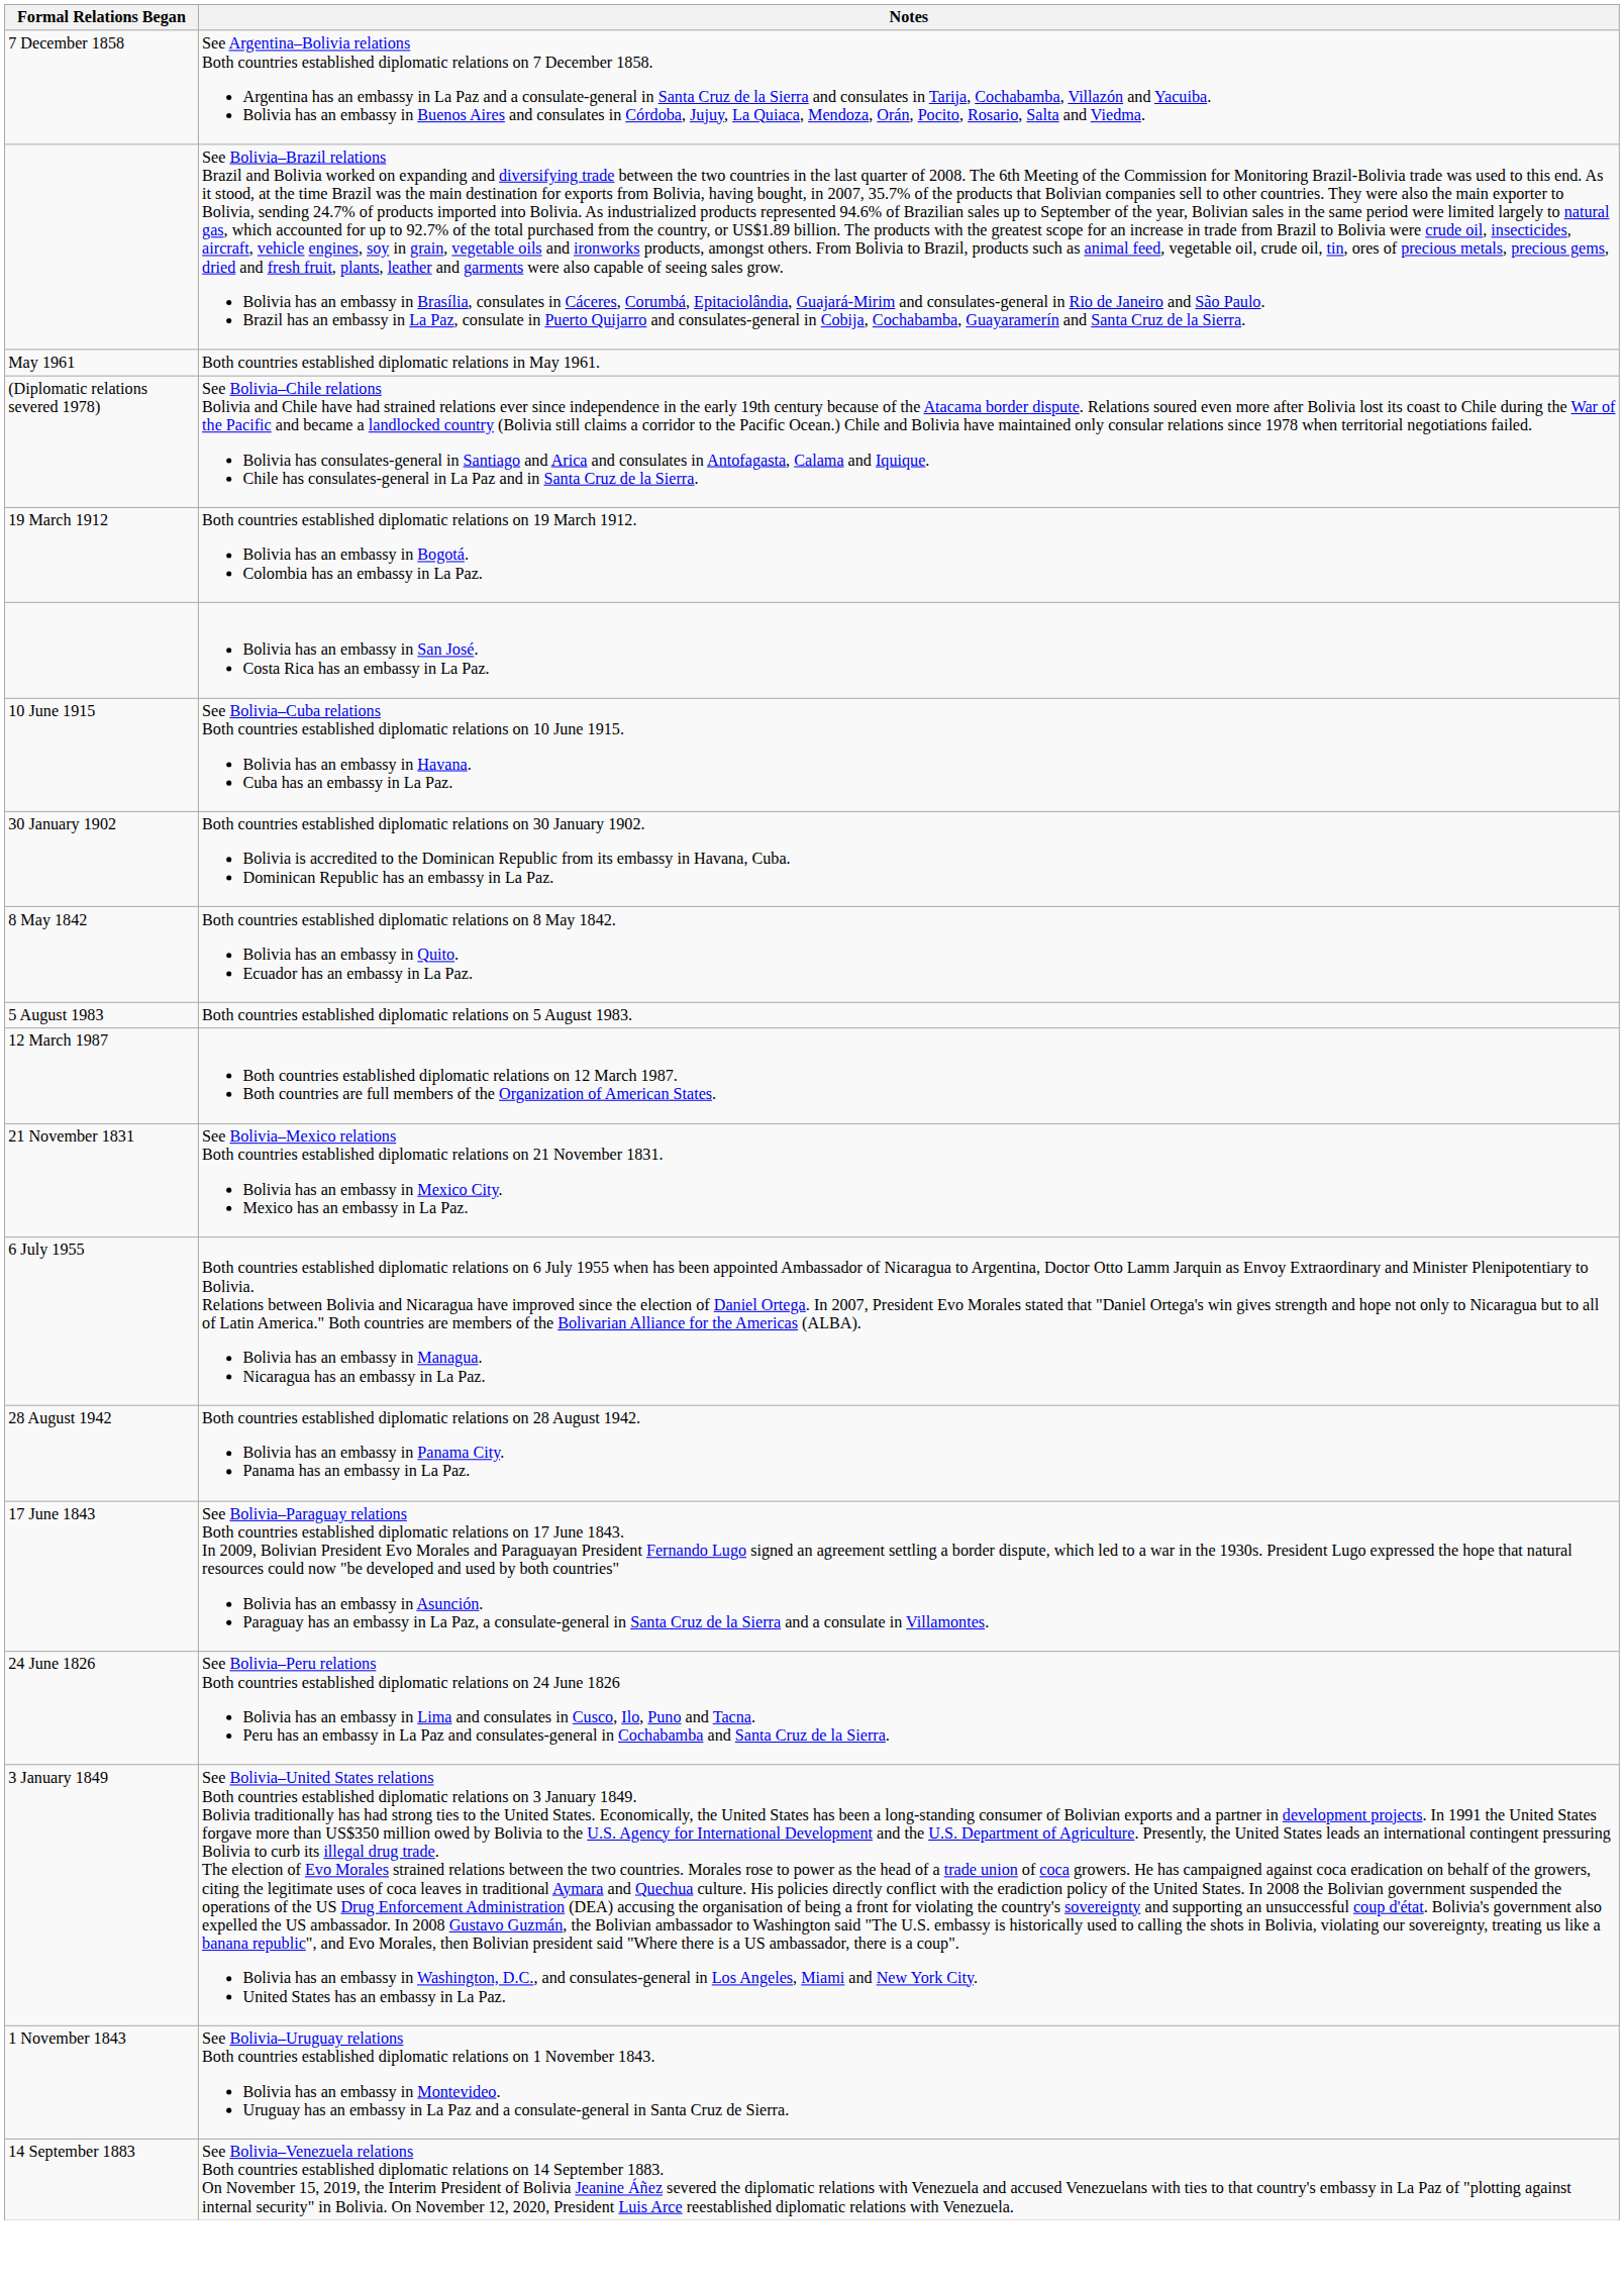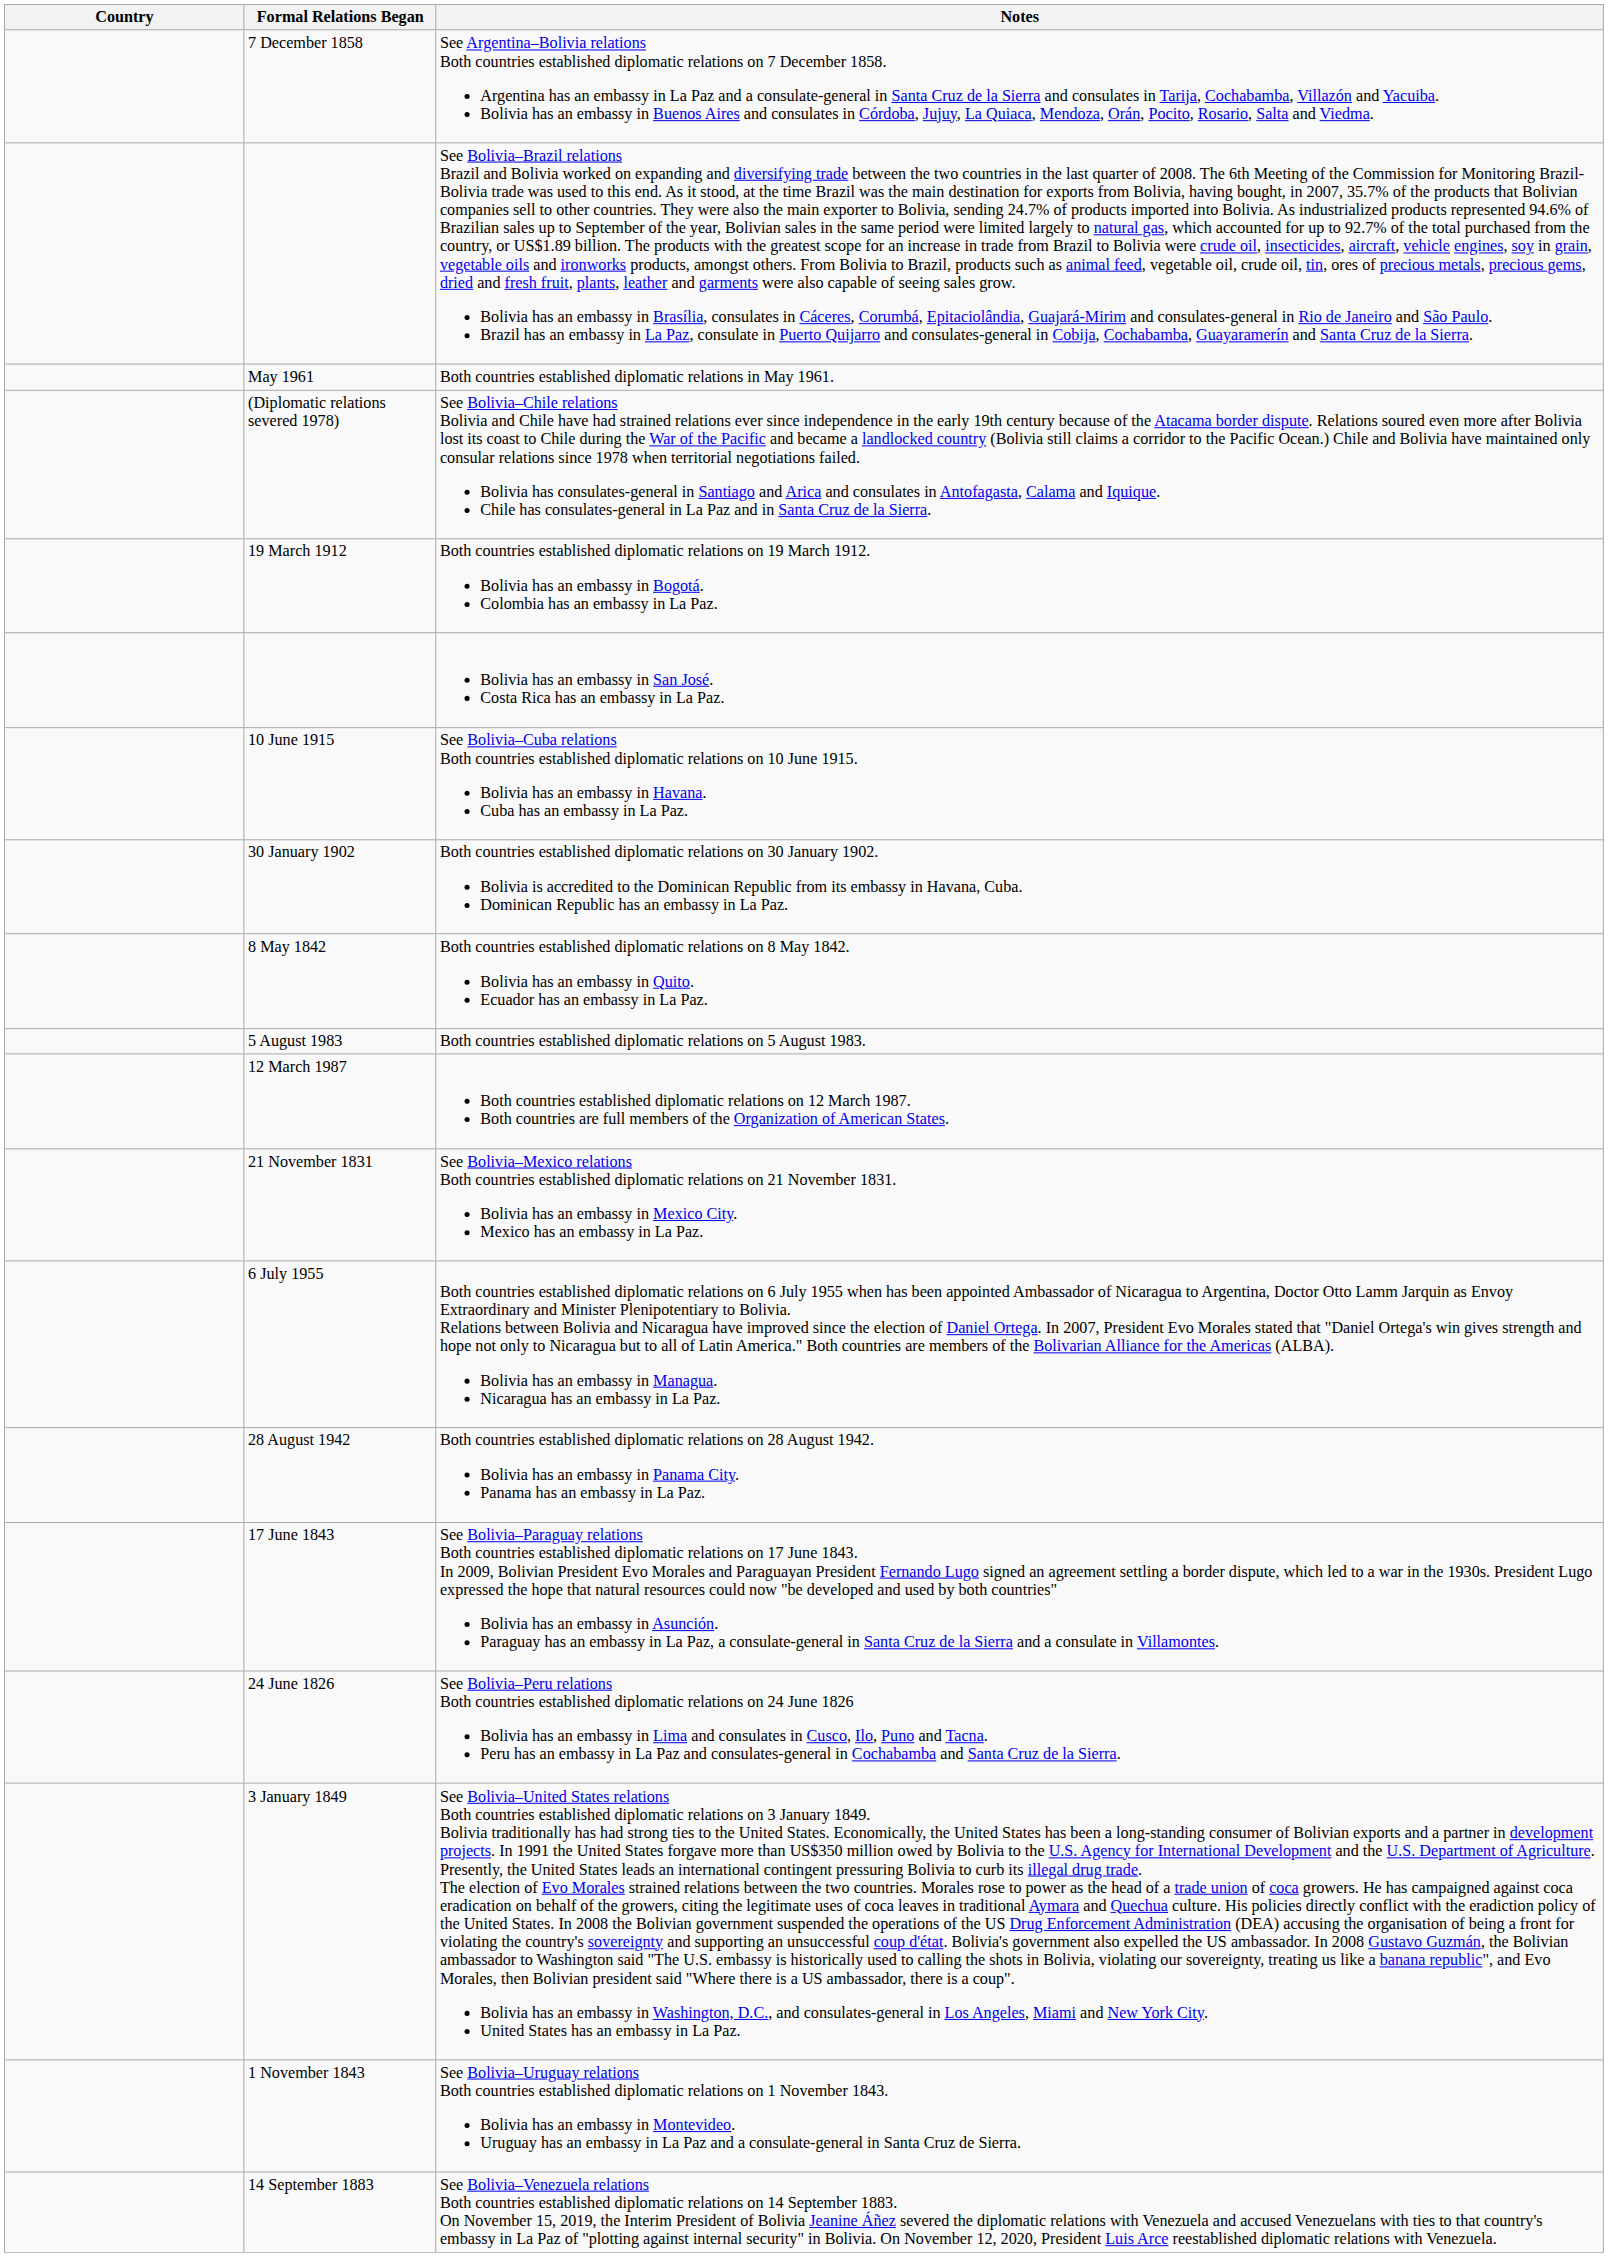+ column: Country
